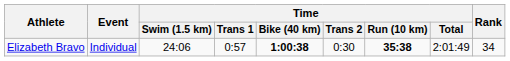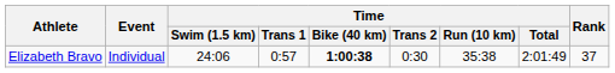Elizabeth Bravo | Time / Run (10 km): bold -> normal
Elizabeth Bravo | Rank: 34 -> 37
